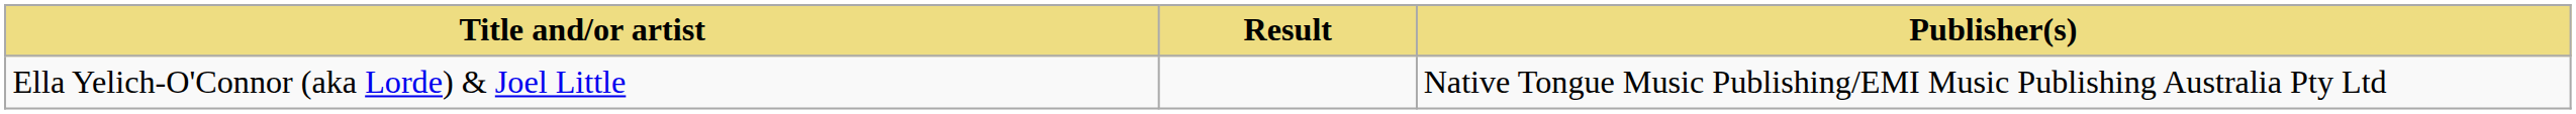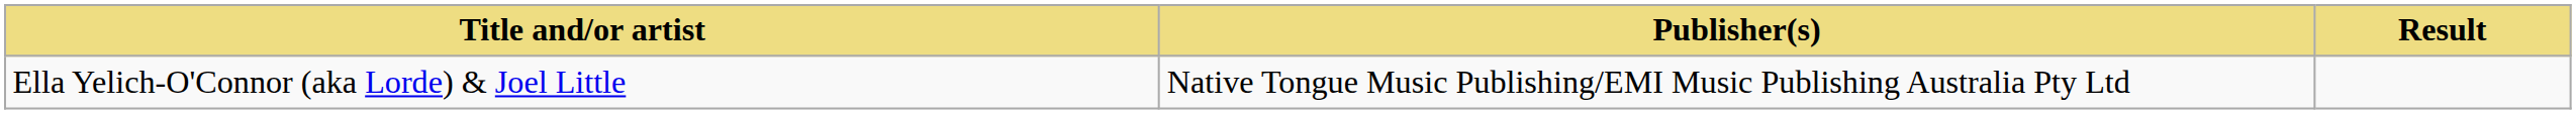columns swapped: Publisher(s) <-> Result
